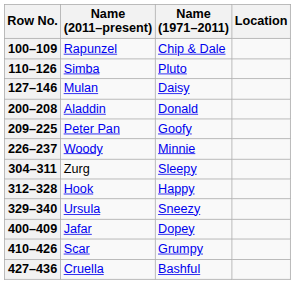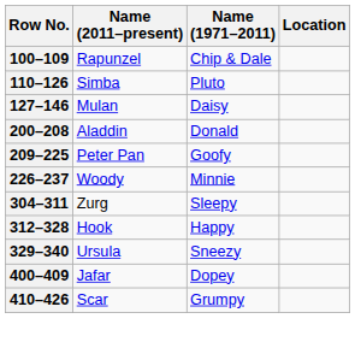- row: 427–436 | Cruella | Bashful
